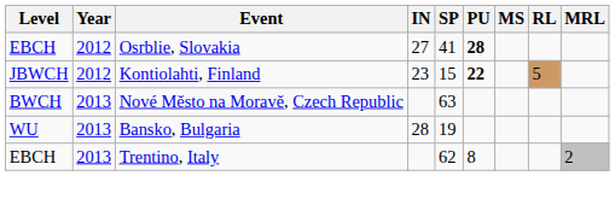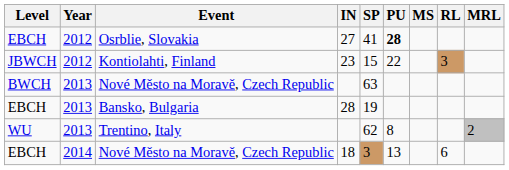Kontiolahti, Finland | PU: bold -> normal
Kontiolahti, Finland | RL: 5 -> 3
Bansko, Bulgaria | Level: WU -> EBCH
Trentino, Italy | Level: EBCH -> WU
+ row: EBCH | 2014 | Nové Město na Moravě, Czech Republic | 18 | 3 | 13 | 6
